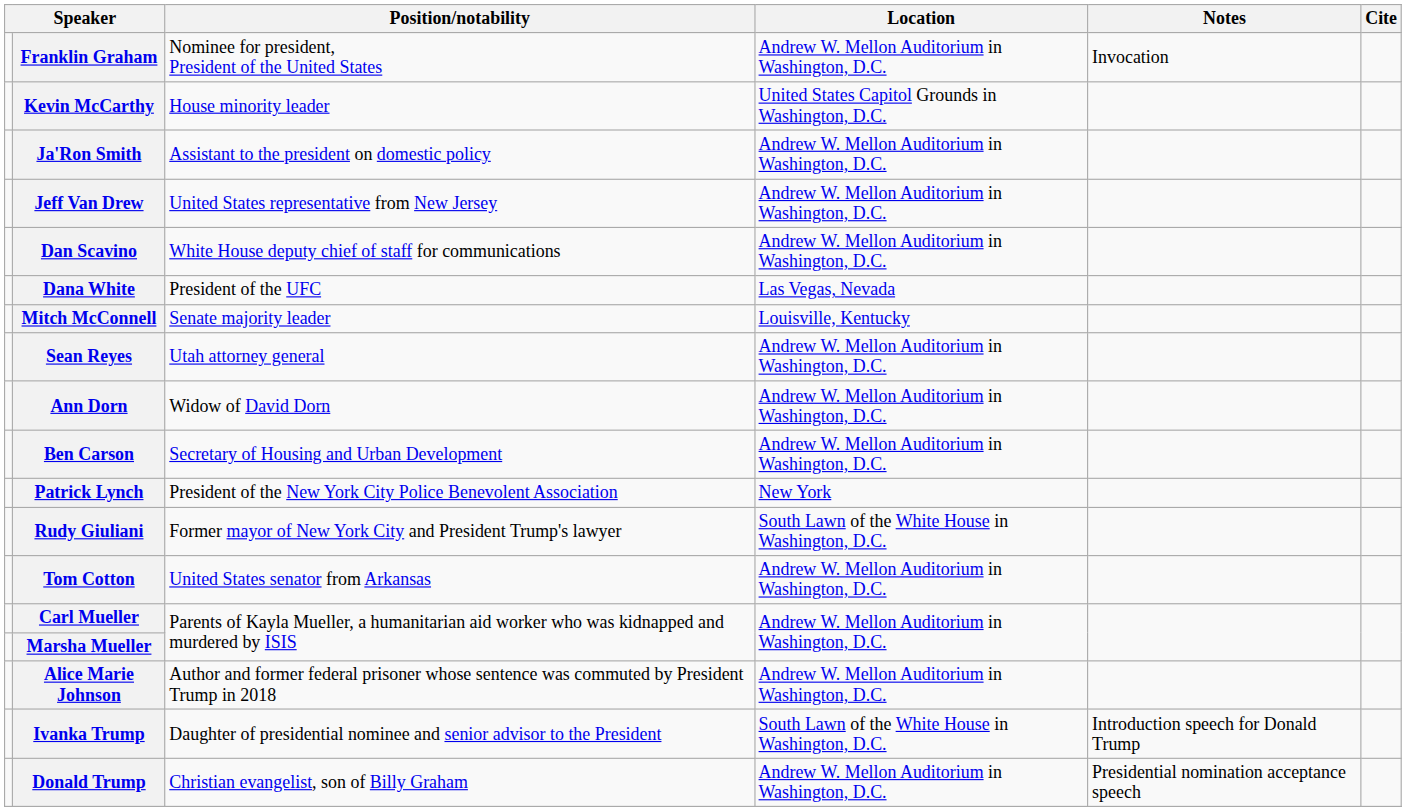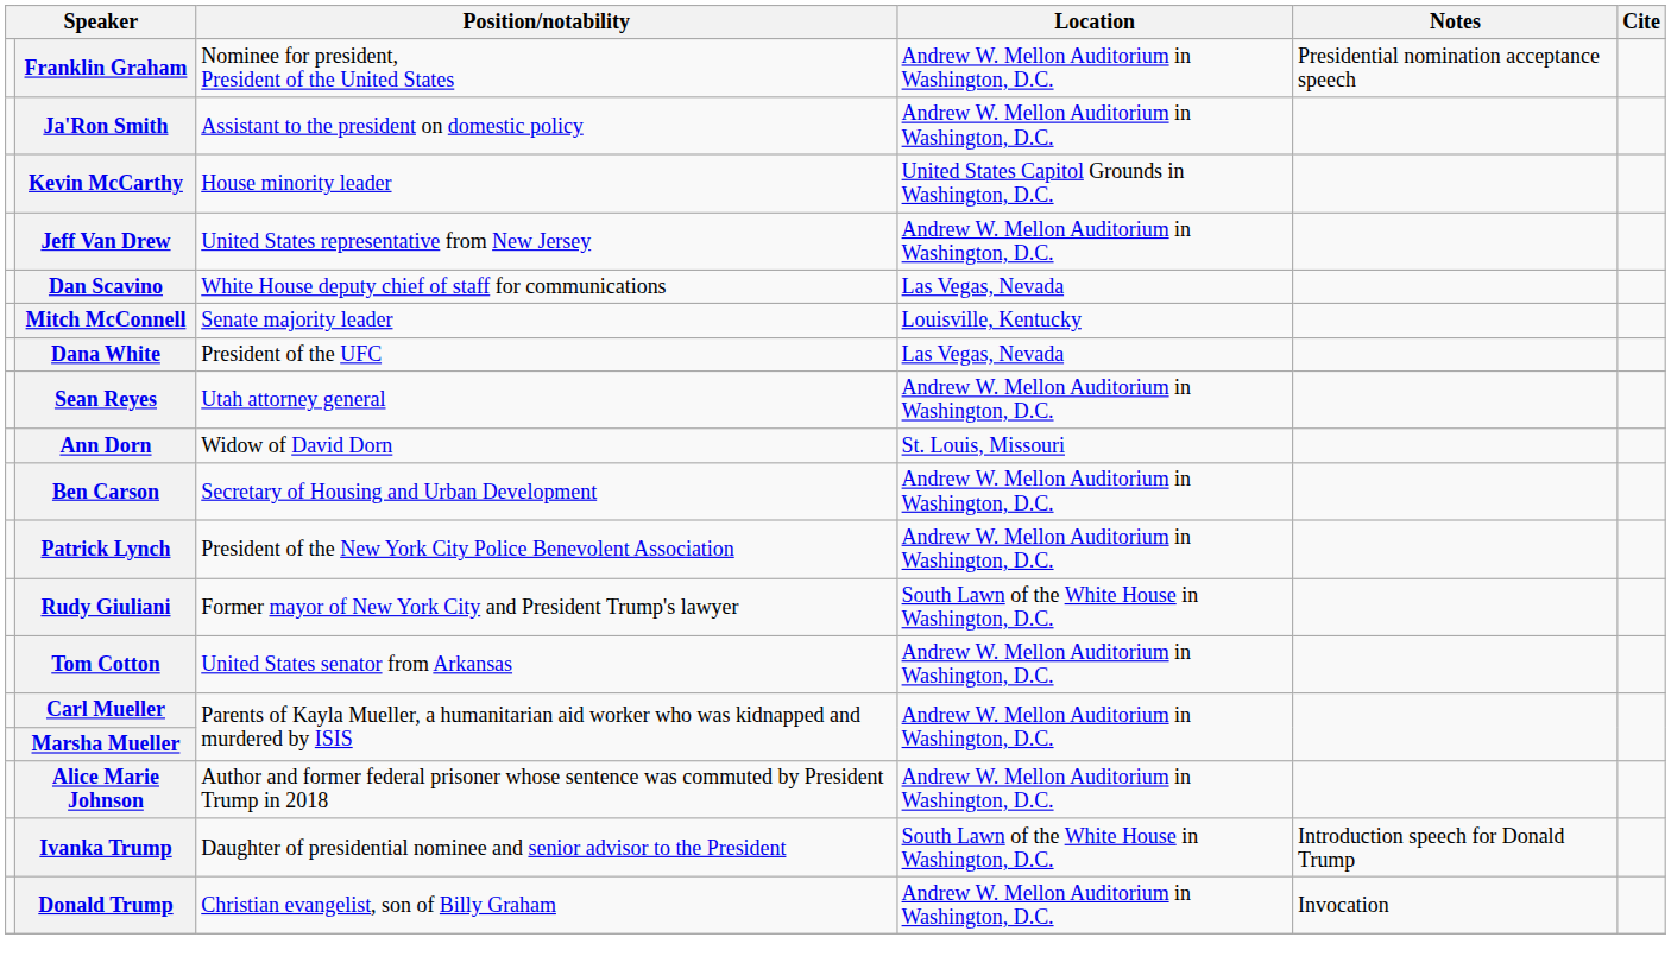Franklin Graham | Notes: Invocation -> Presidential nomination acceptance speech
rows swapped: Kevin McCarthy <-> Ja'Ron Smith
Dan Scavino | Location: Andrew W. Mellon Auditorium in Washington, D.C. -> Las Vegas, Nevada
rows swapped: Mitch McConnell <-> Dana White
Ann Dorn | Location: Andrew W. Mellon Auditorium in Washington, D.C. -> St. Louis, Missouri
Patrick Lynch | Location: New York -> Andrew W. Mellon Auditorium in Washington, D.C.
Donald Trump | Notes: Presidential nomination acceptance speech -> Invocation
